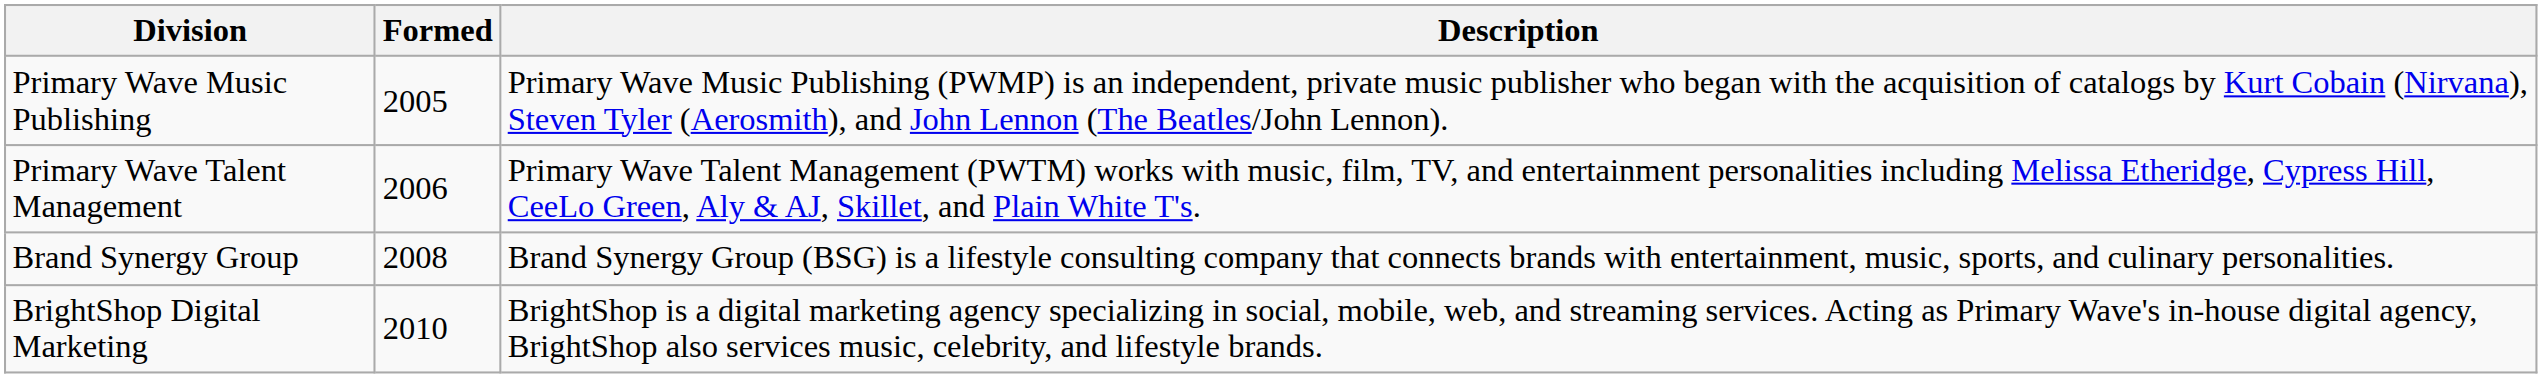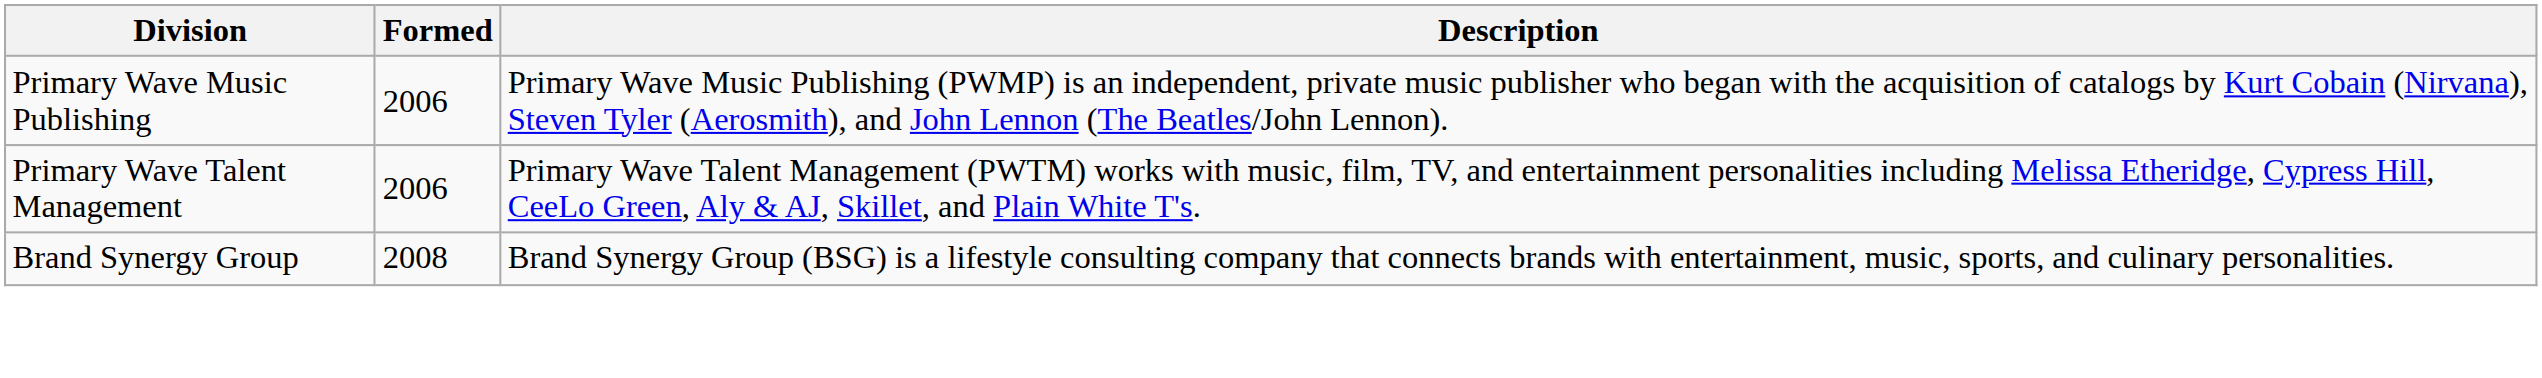Primary Wave Music Publishing | Formed: 2005 -> 2006
- row: BrightShop Digital Marketing | 2010 | BrightShop is a digital marketing agency specializing in social, mobile, web, and streaming services. Acting as Primary Wave's in-house digital agency, BrightShop also services music, celebrity, and lifestyle brands.
